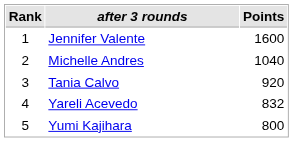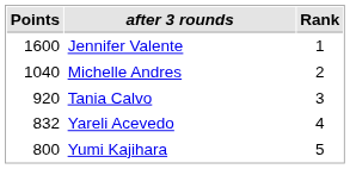columns swapped: Rank <-> Points
